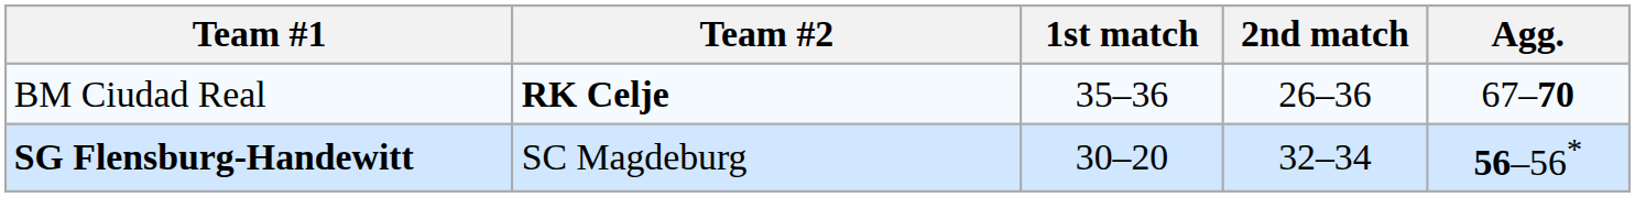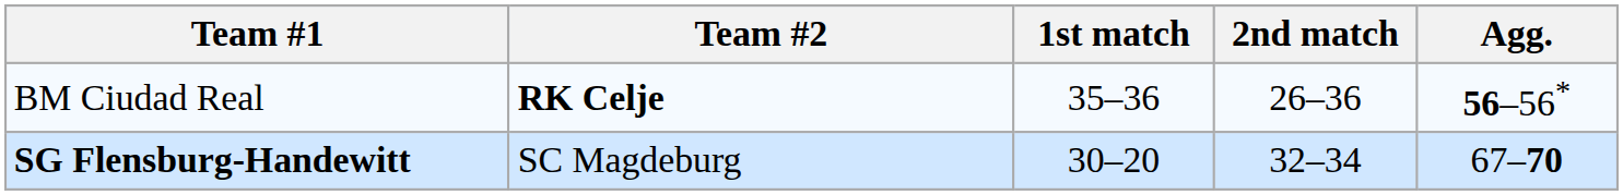BM Ciudad Real | Agg.: 67–70 -> 56–56*
SG Flensburg-Handewitt | Agg.: 56–56* -> 67–70
